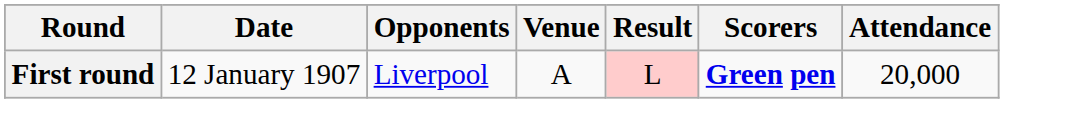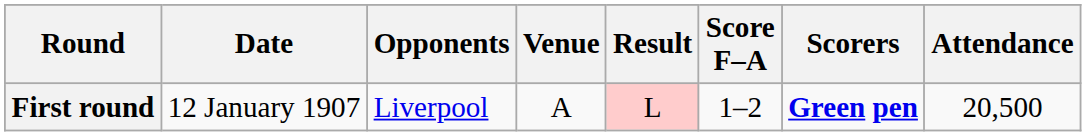+ column: Score F–A | 1–2
First round | Attendance: 20,000 -> 20,500
